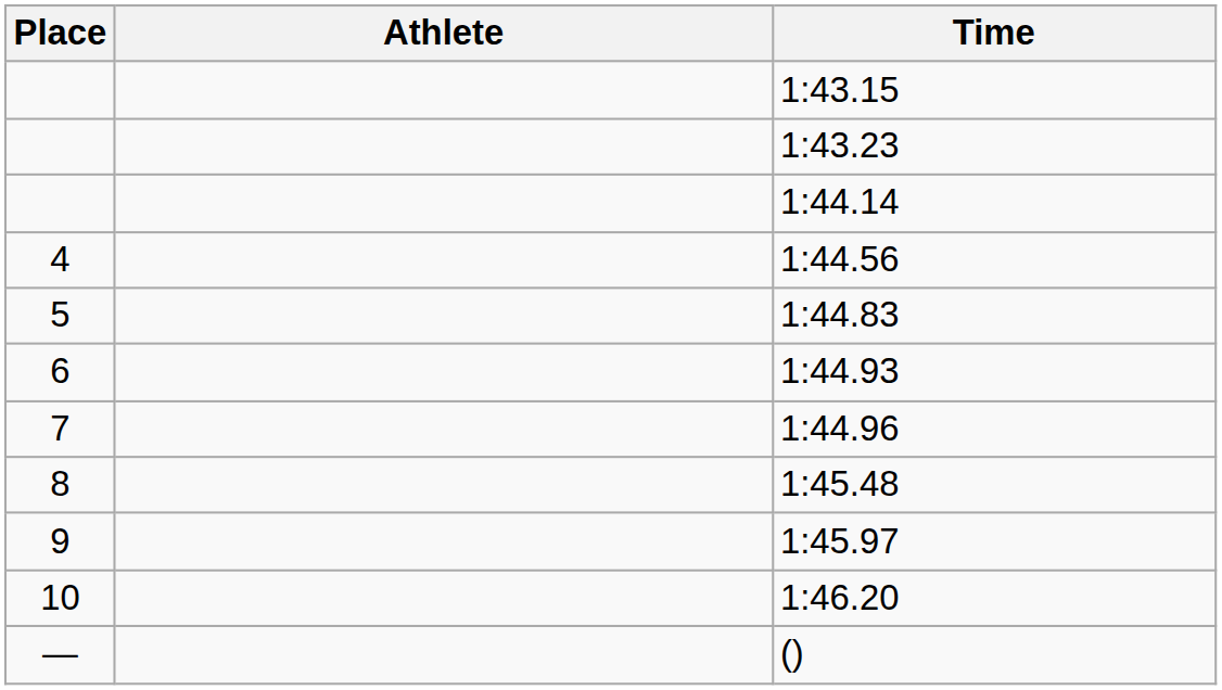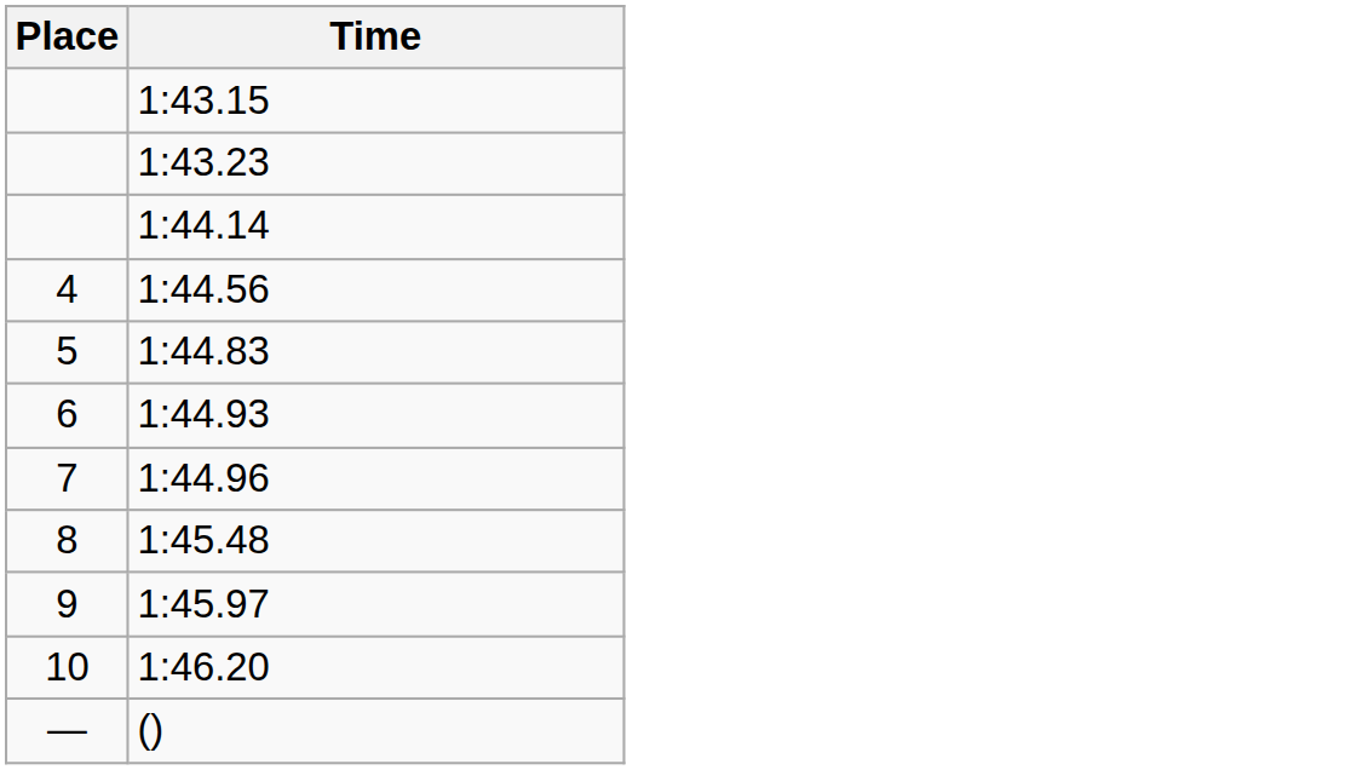- column: Athlete
